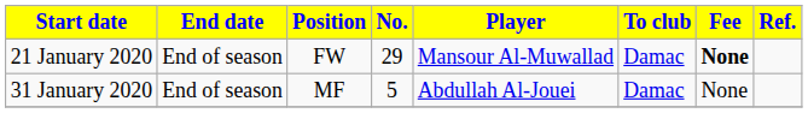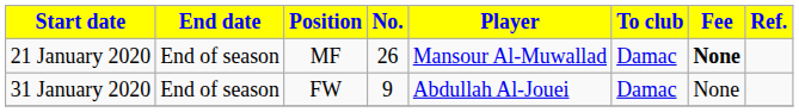21 January 2020 | Position: FW -> MF
21 January 2020 | No.: 29 -> 26
31 January 2020 | Position: MF -> FW
31 January 2020 | No.: 5 -> 9
